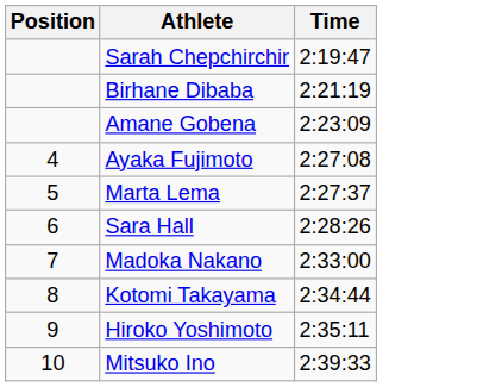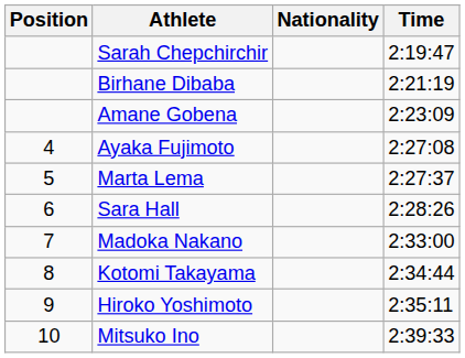+ column: Nationality
